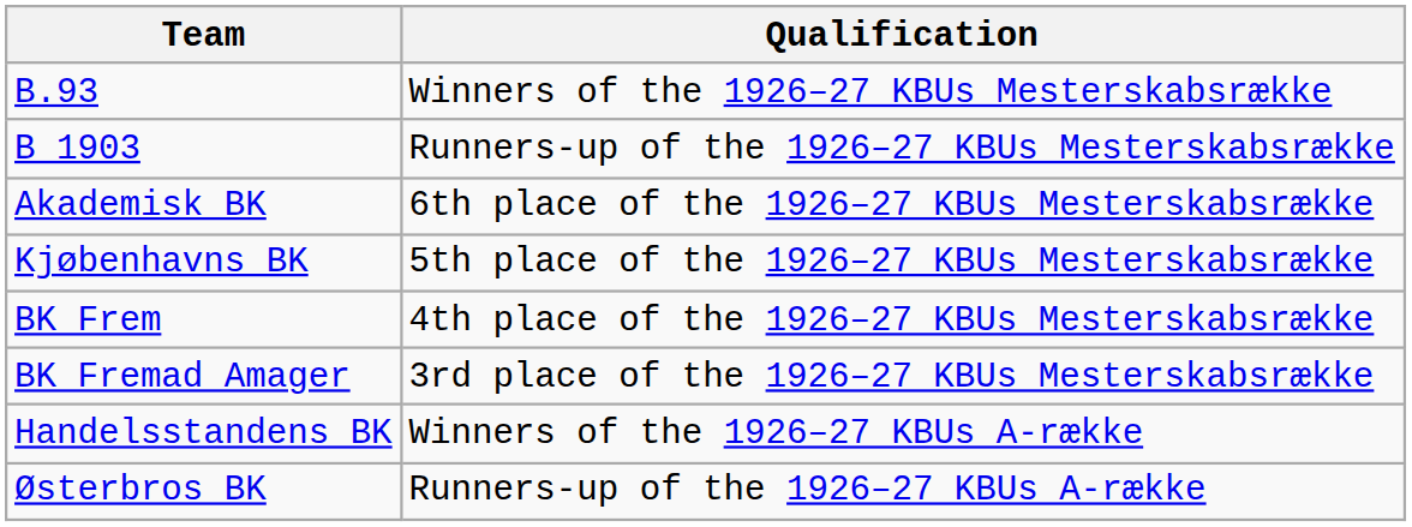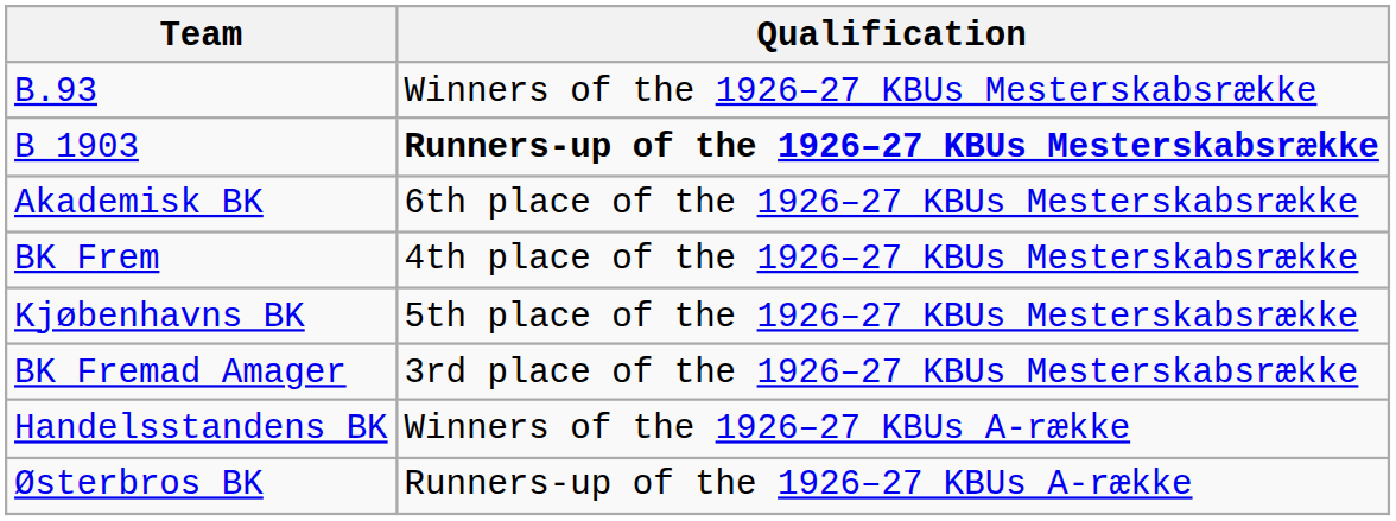B 1903 | Qualification: normal -> bold
rows swapped: BK Frem <-> Kjøbenhavns BK
